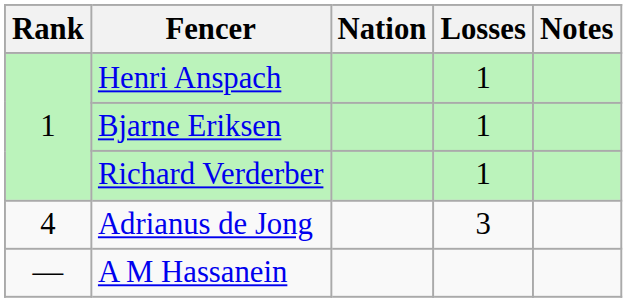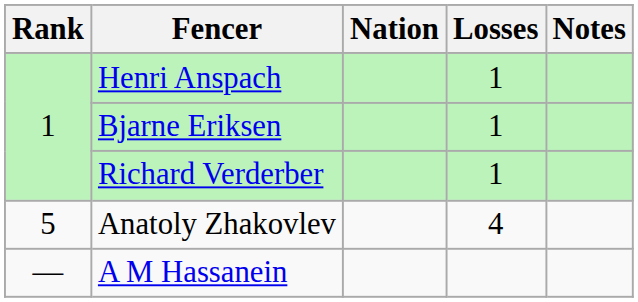- row: 4 | Adrianus de Jong | 3
+ row: 5 | Anatoly Zhakovlev | 4
